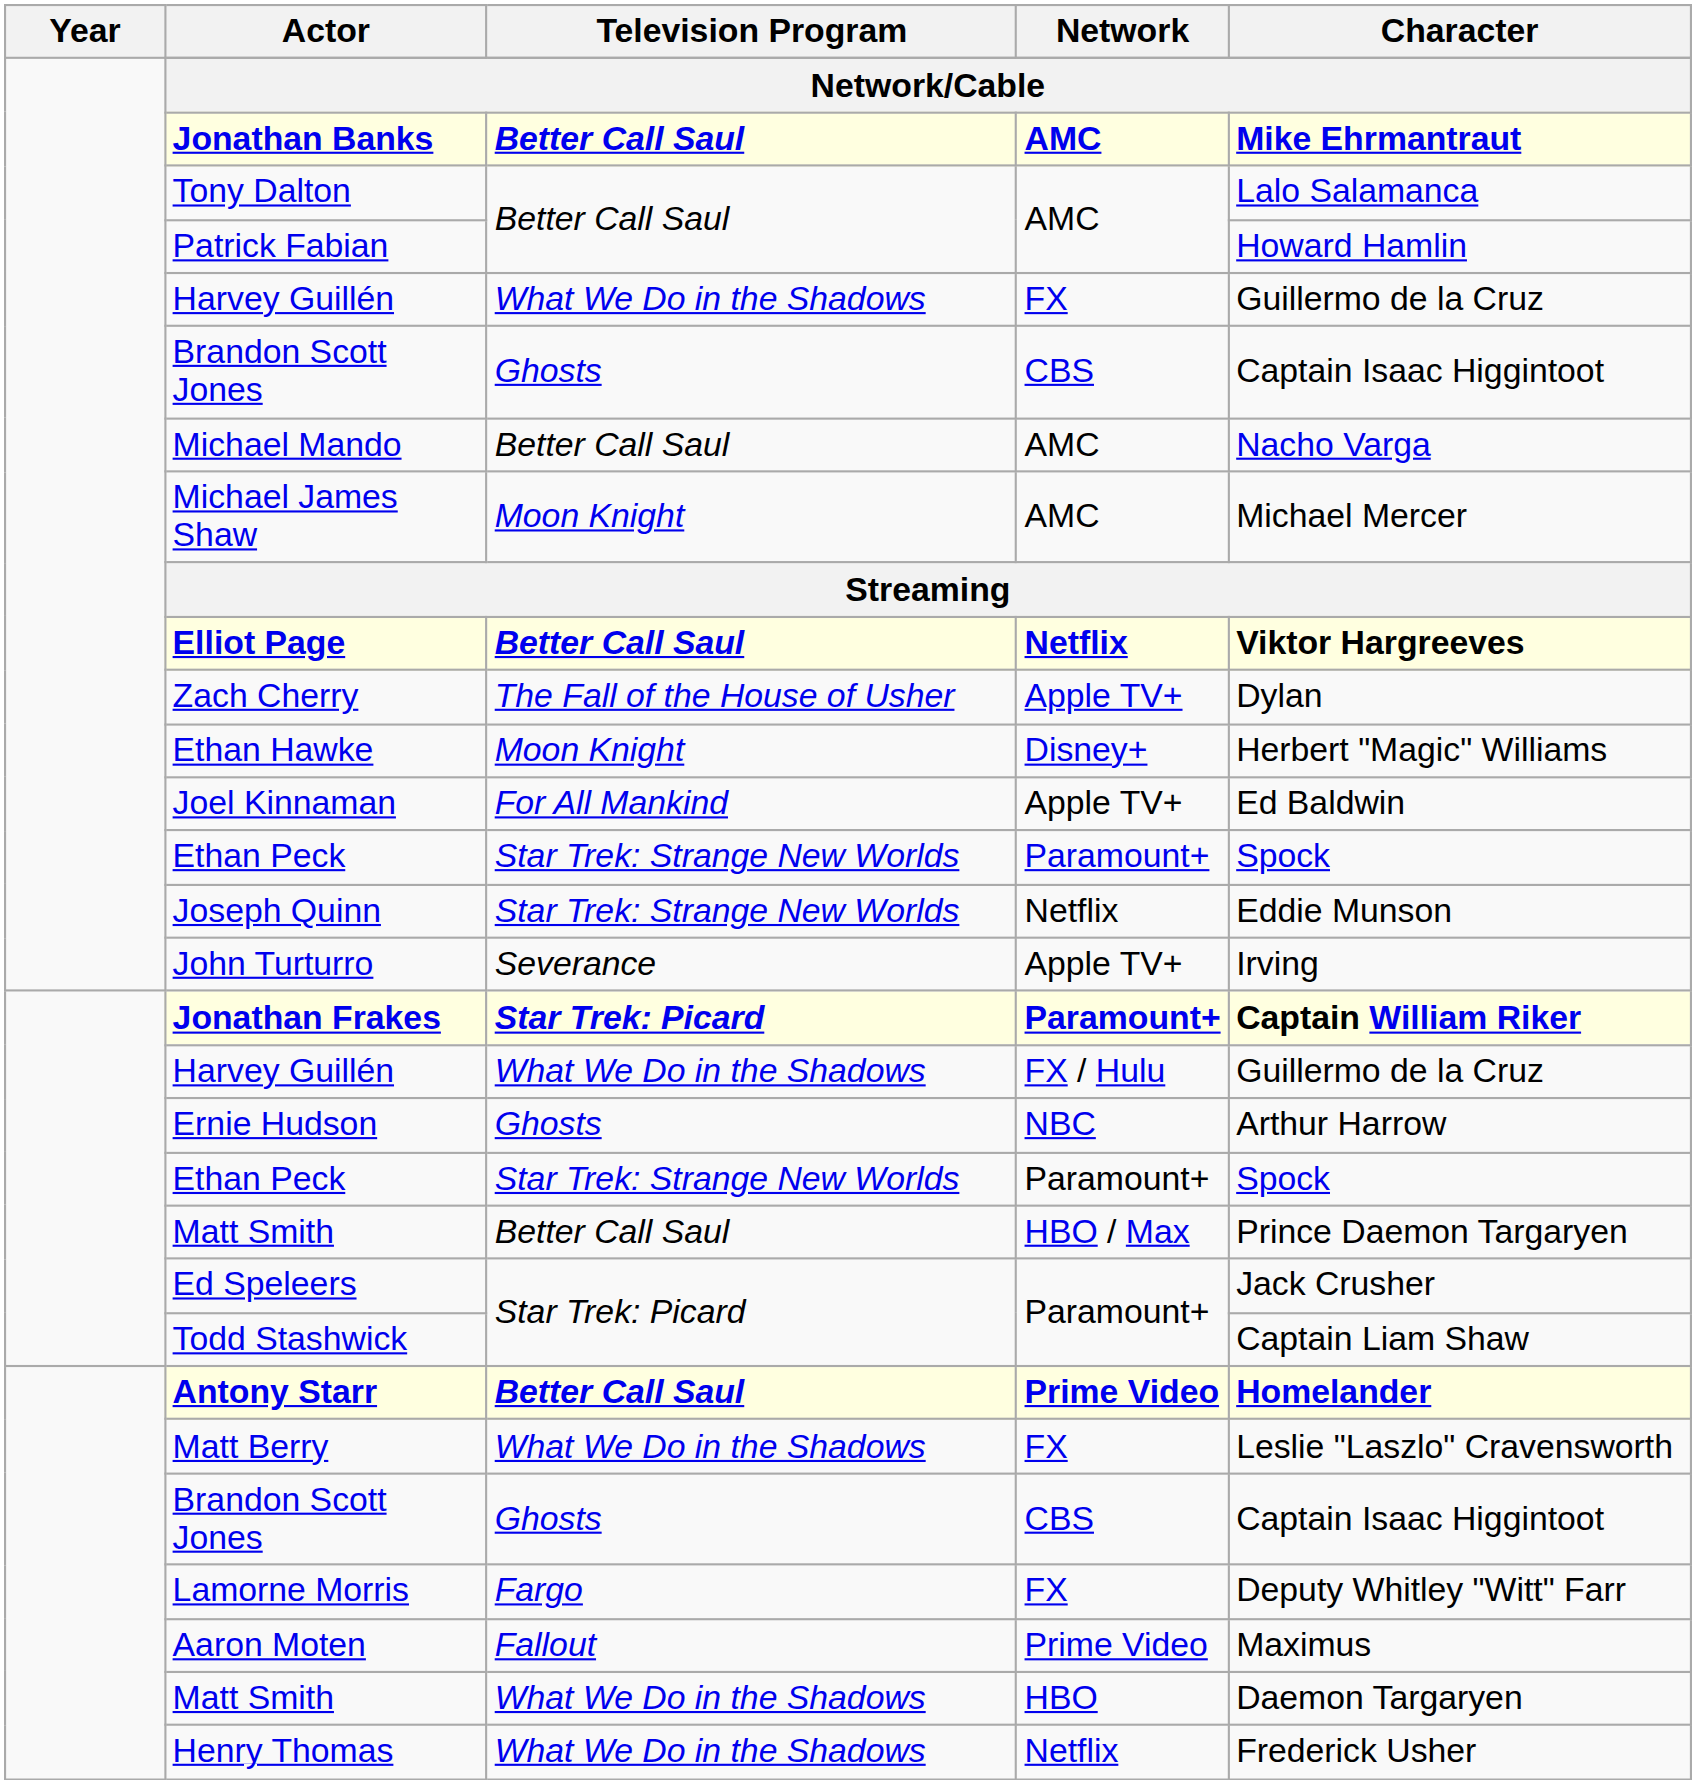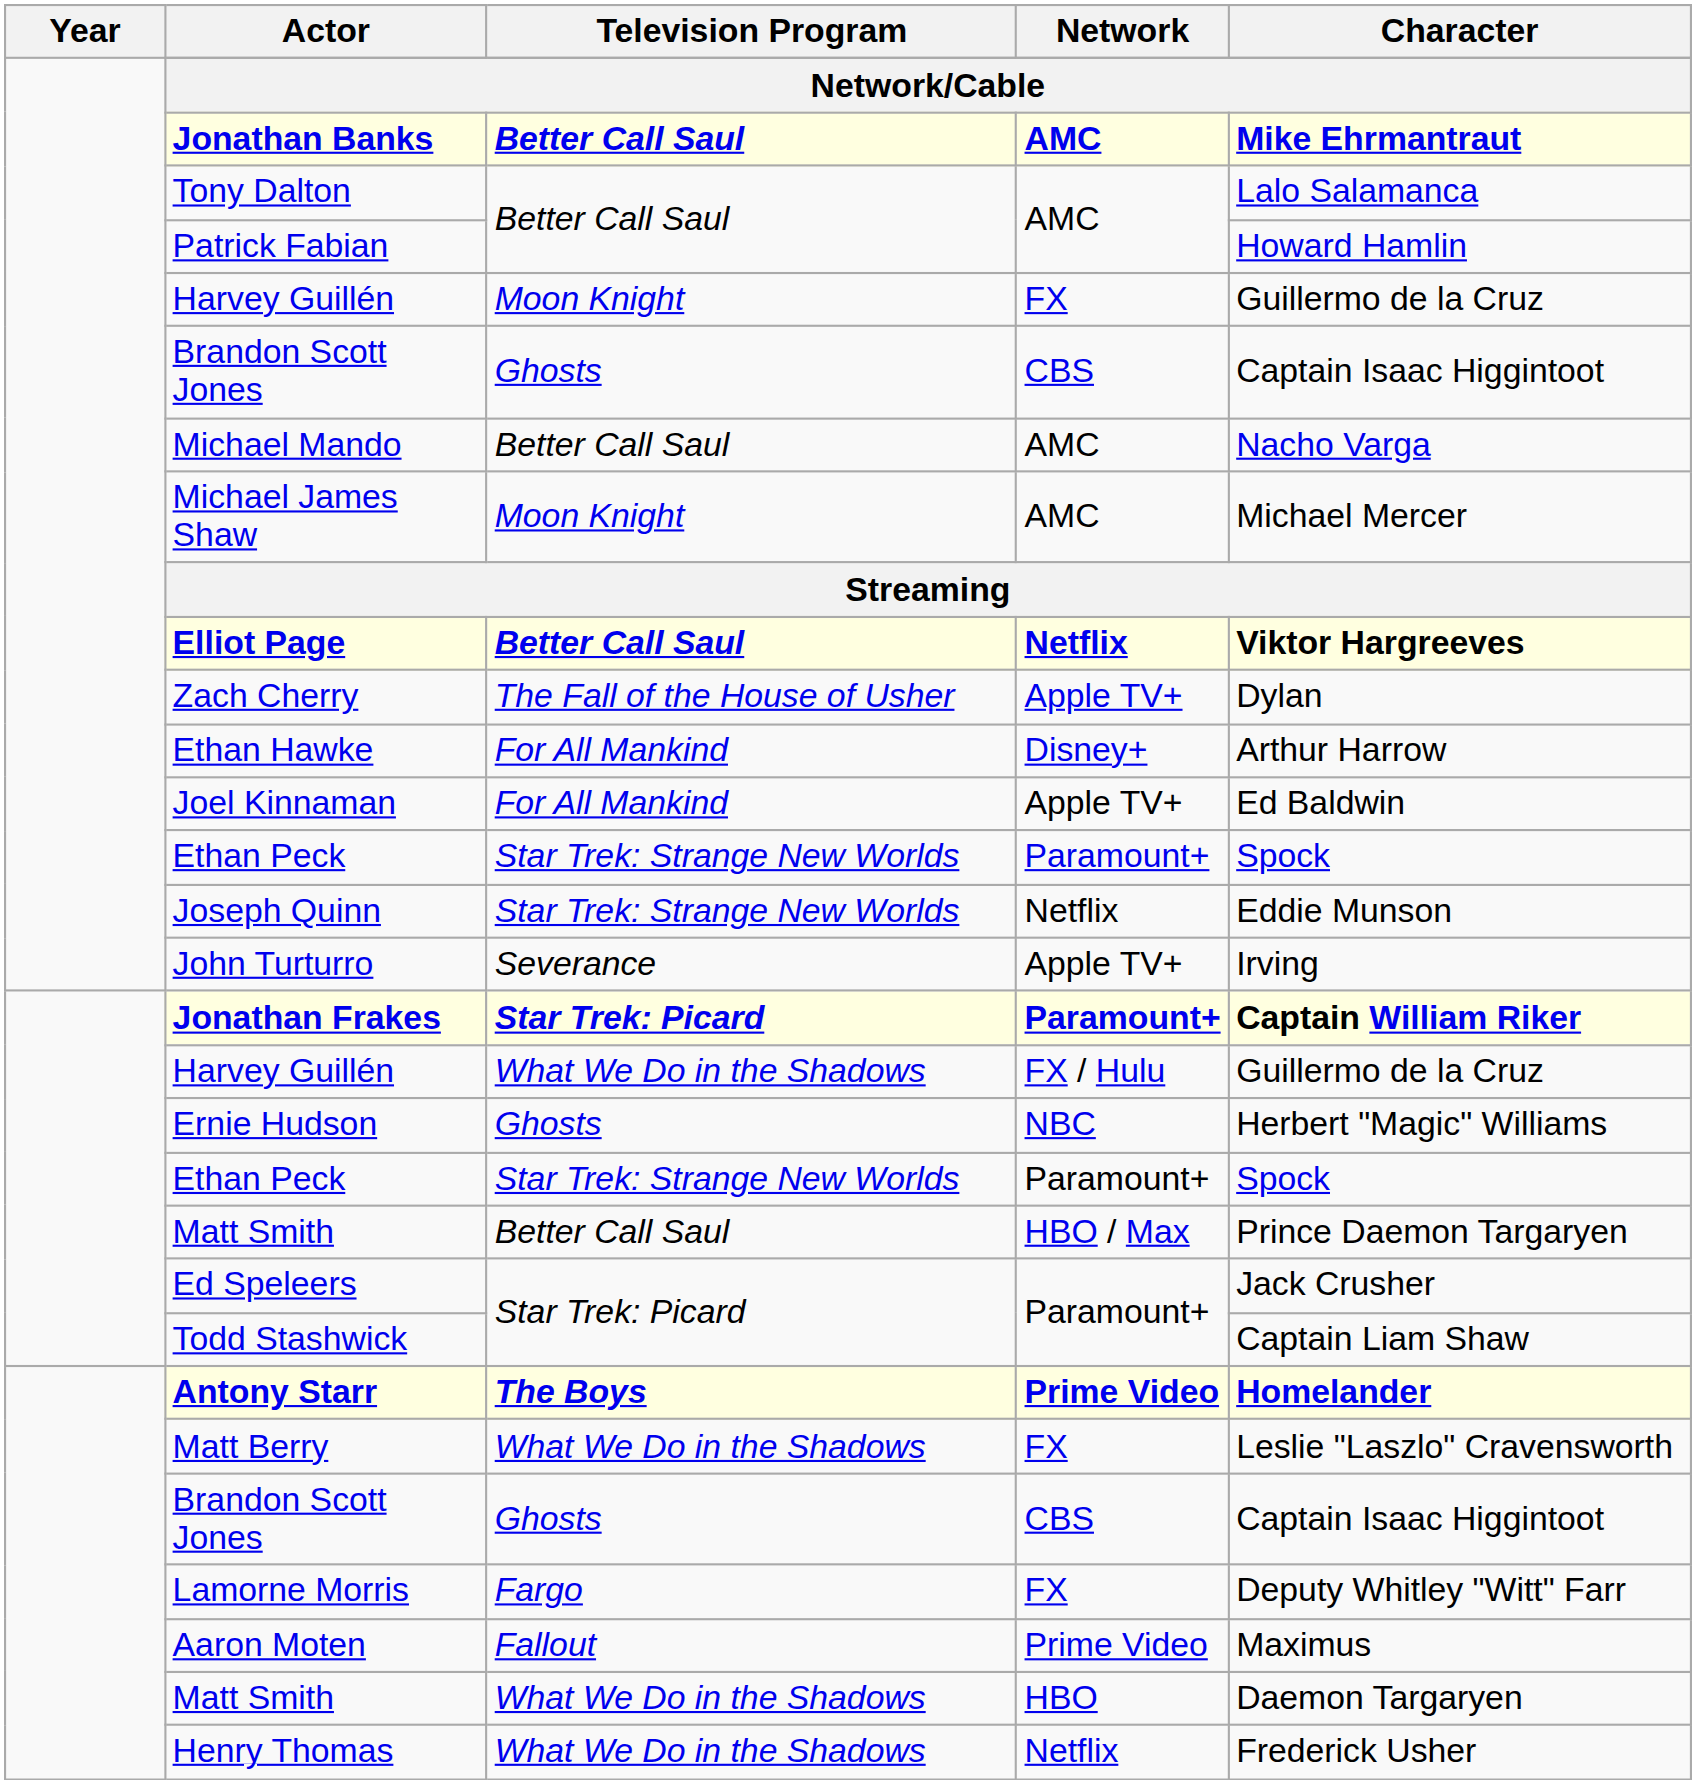Harvey Guillén / FX | Television Program: What We Do in the Shadows -> Moon Knight
Ethan Hawke | Television Program: Moon Knight -> For All Mankind
Ethan Hawke | Character: Herbert "Magic" Williams -> Arthur Harrow
Ernie Hudson | Character: Arthur Harrow -> Herbert "Magic" Williams
Antony Starr | Television Program: Better Call Saul -> The Boys
